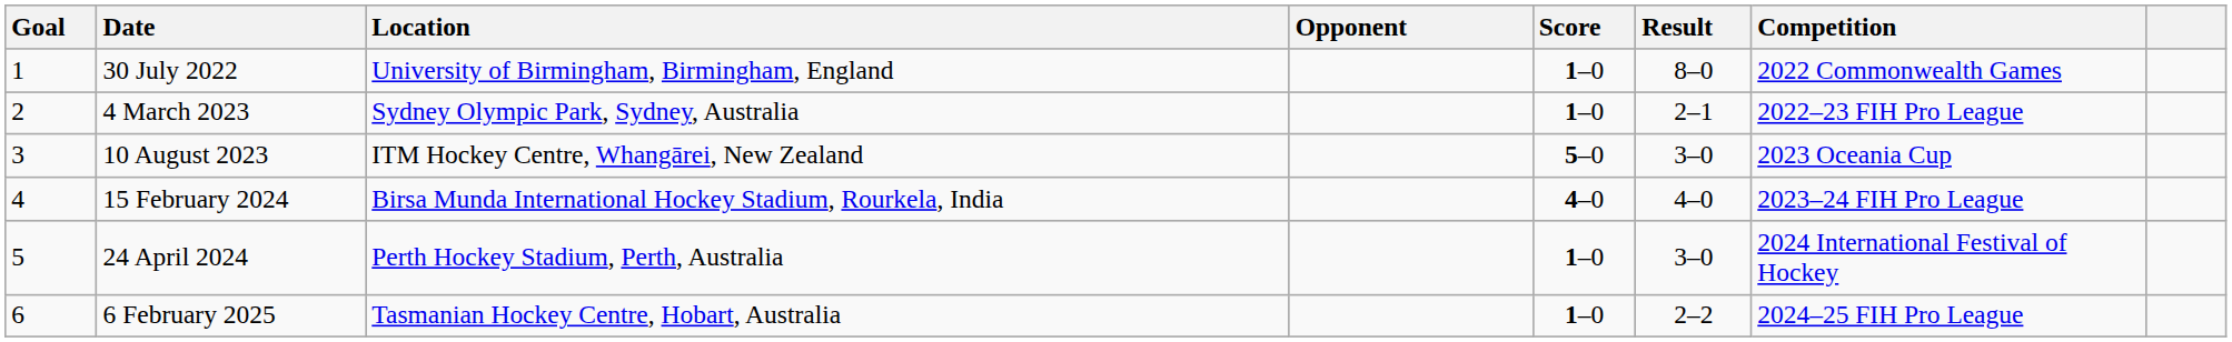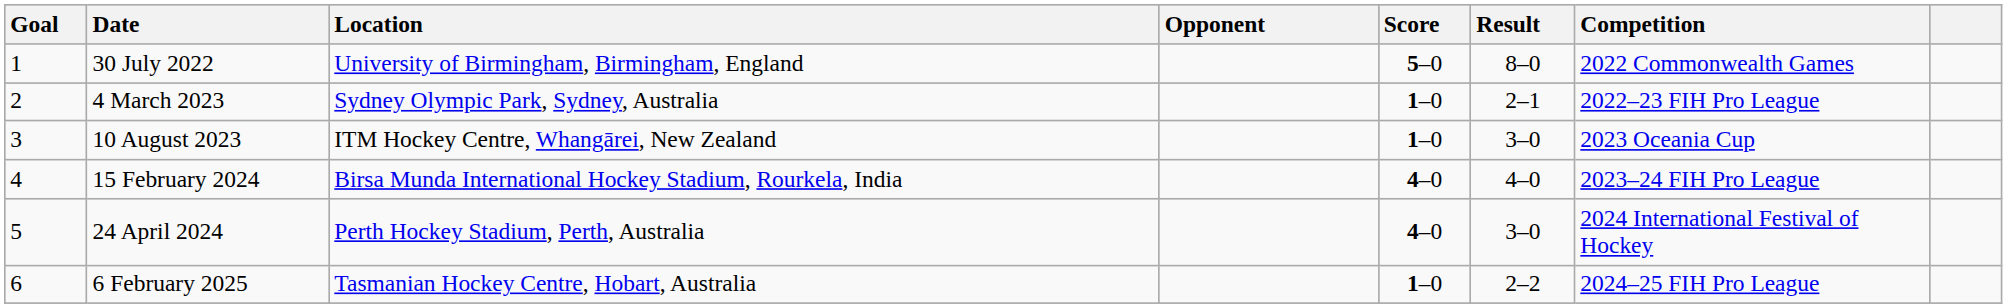30 July 2022 | Score: 1–0 -> 5–0
10 August 2023 | Score: 5–0 -> 1–0
24 April 2024 | Score: 1–0 -> 4–0
